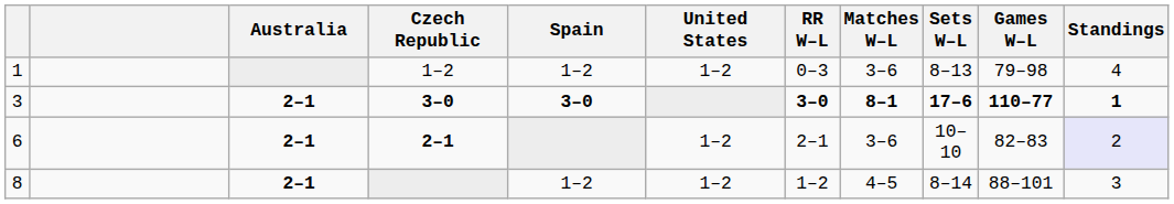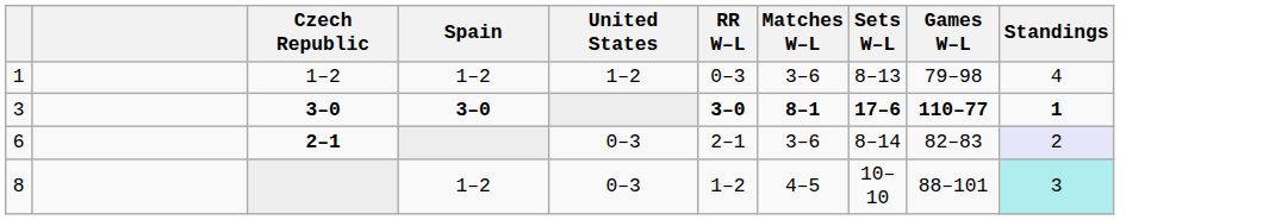- column: Australia | 2–1 | 2–1 | 2–1
6 | United States: 1–2 -> 0–3
6 | Sets W–L: 10–10 -> 8–14
8 | United States: 1–2 -> 0–3
8 | Sets W–L: 8–14 -> 10–10
8 | Standings: no background -> paleturquoise background
